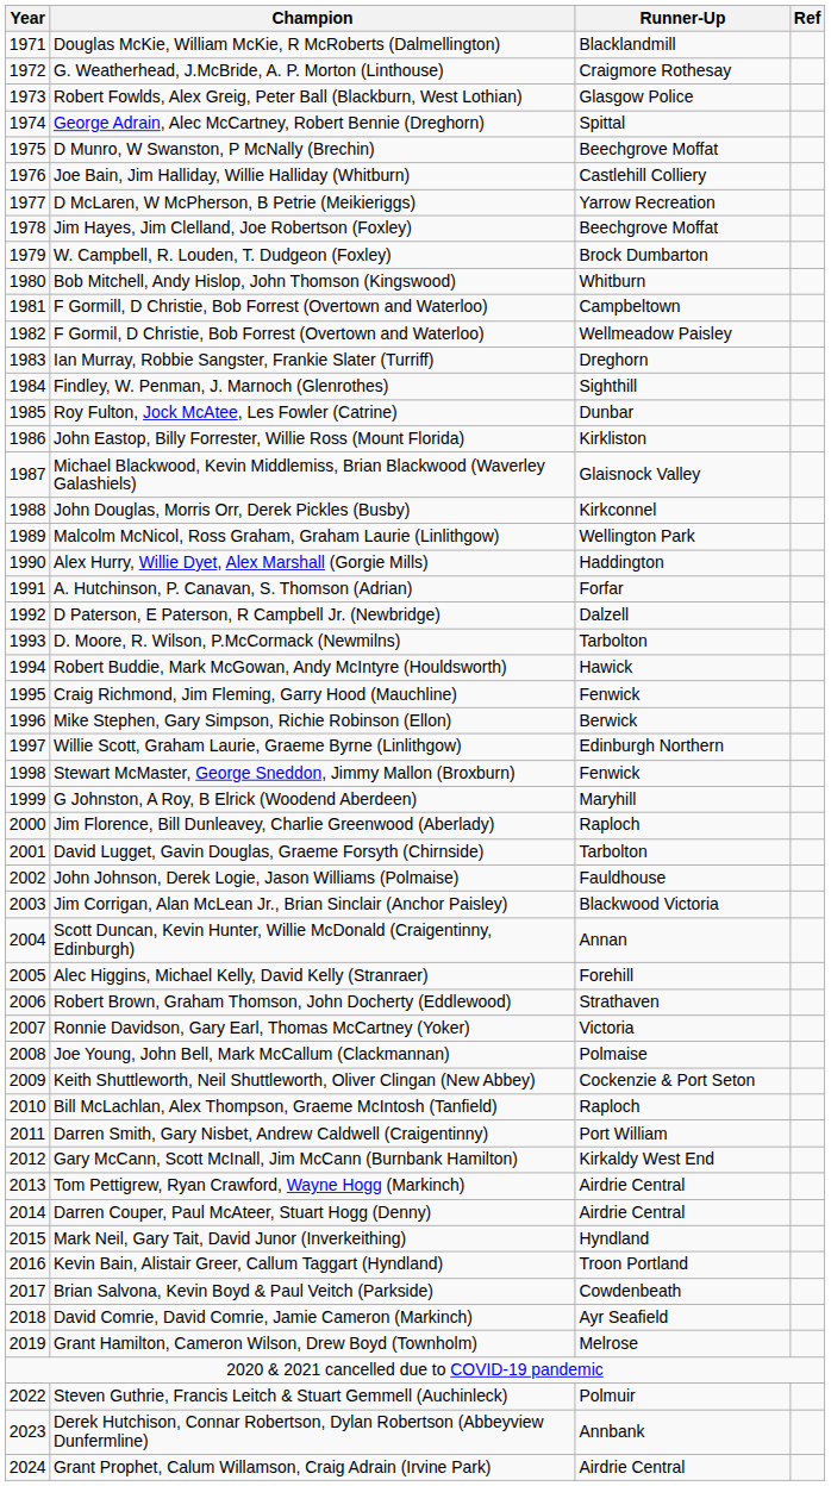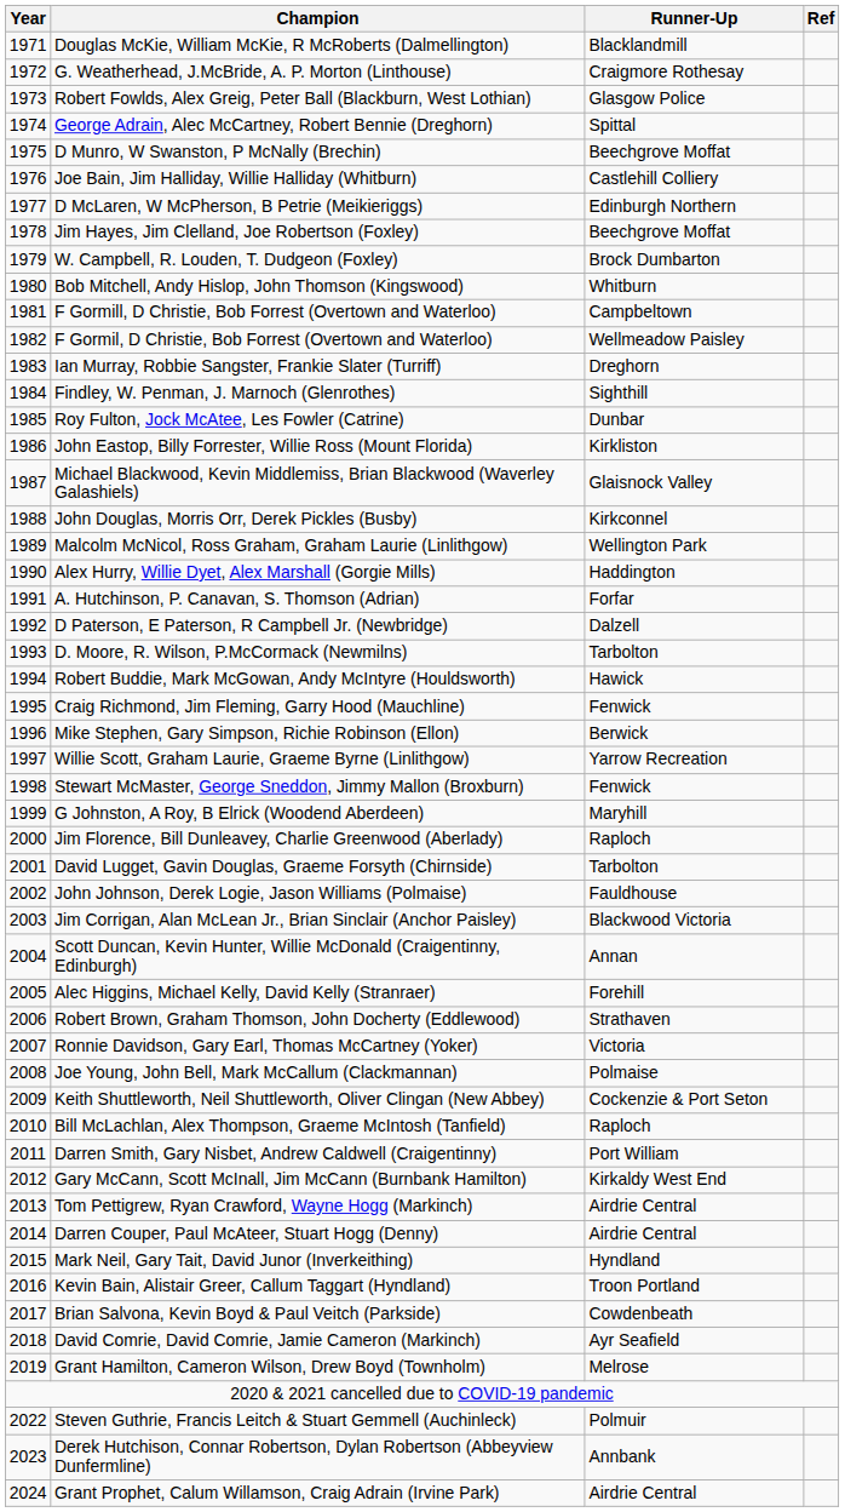D McLaren, W McPherson, B Petrie (Meikieriggs) | Runner-Up: Yarrow Recreation -> Edinburgh Northern
Willie Scott, Graham Laurie, Graeme Byrne (Linlithgow) | Runner-Up: Edinburgh Northern -> Yarrow Recreation
